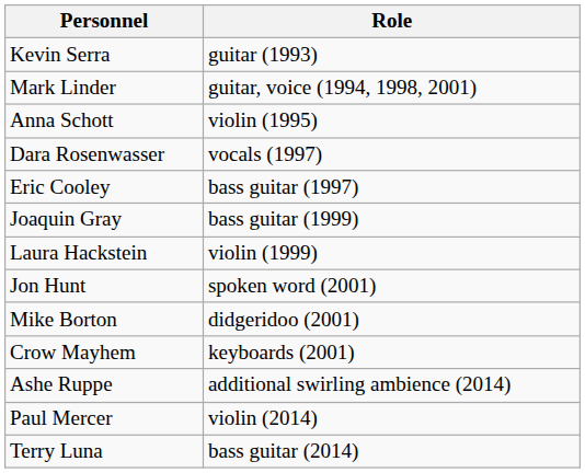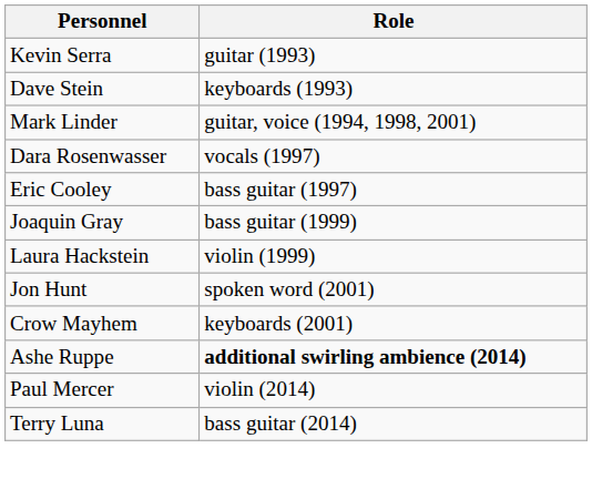+ row: Dave Stein | keyboards (1993)
- row: Anna Schott | violin (1995)
- row: Mike Borton | didgeridoo (2001)
Ashe Ruppe | Role: normal -> bold
